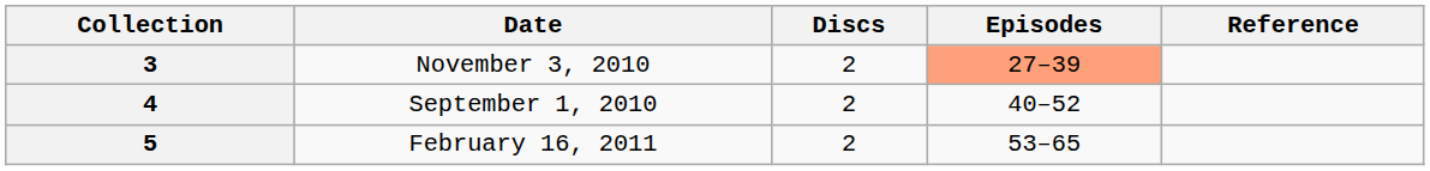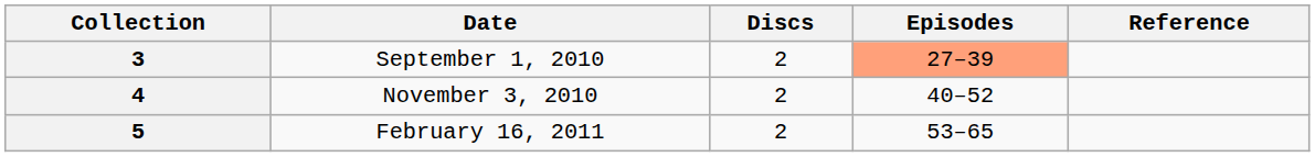3 | Date: November 3, 2010 -> September 1, 2010
4 | Date: September 1, 2010 -> November 3, 2010
